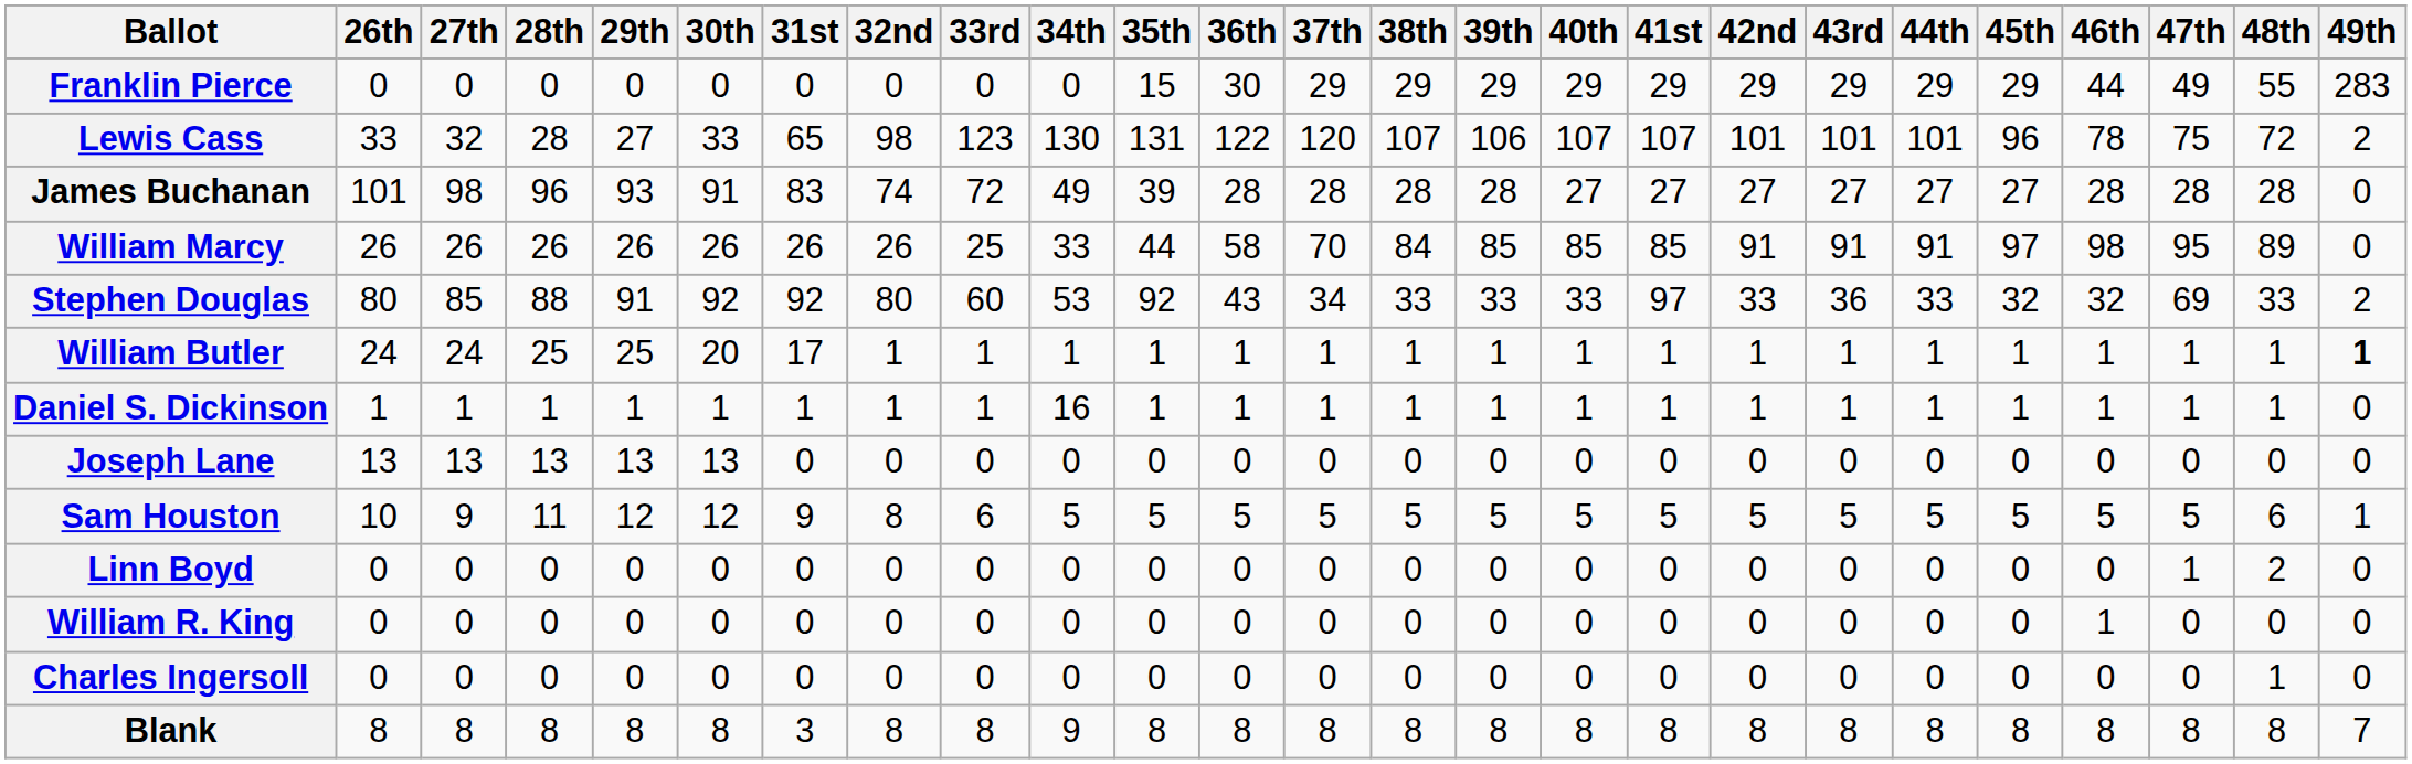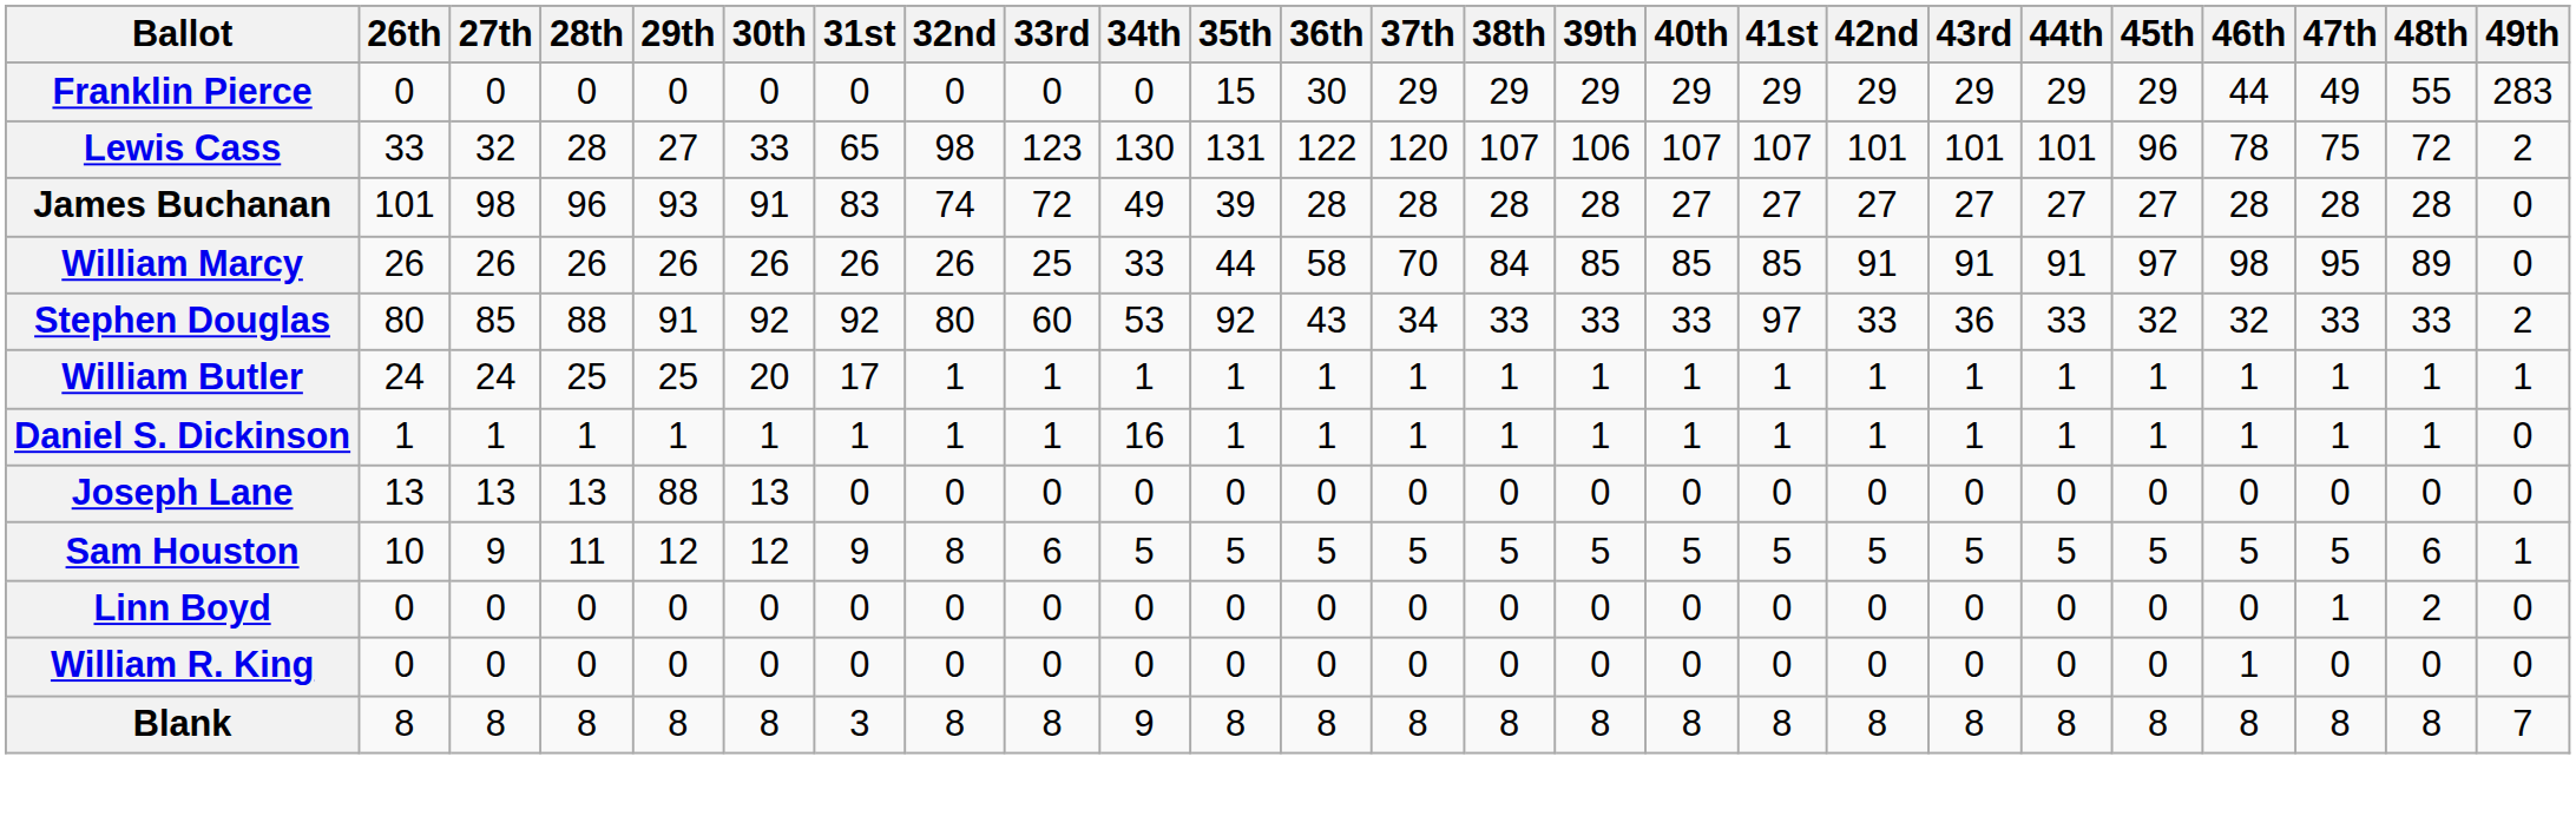Stephen Douglas | 47th: 69 -> 33
William Butler | 49th: bold -> normal
Joseph Lane | 29th: 13 -> 88
- row: Charles Ingersoll | 0 | 0 | 0 | 0 | 0 | 0 | 0 | 0 | 0 | 0 | 0 | 0 | 0 | 0 | 0 | 0 | 0 | 0 | 0 | 0 | 0 | 0 | 1 | 0
